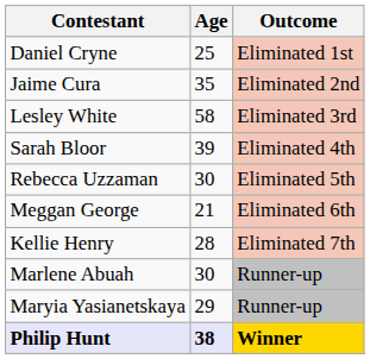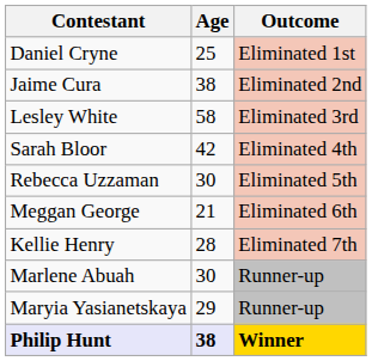Jaime Cura | Age: 35 -> 38
Sarah Bloor | Age: 39 -> 42
